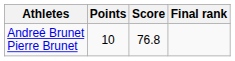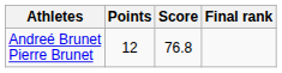Andreé Brunet Pierre Brunet | Points: 10 -> 12
